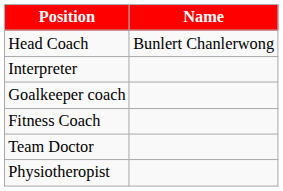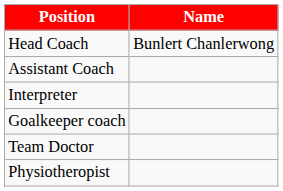+ row: Assistant Coach
- row: Fitness Coach
